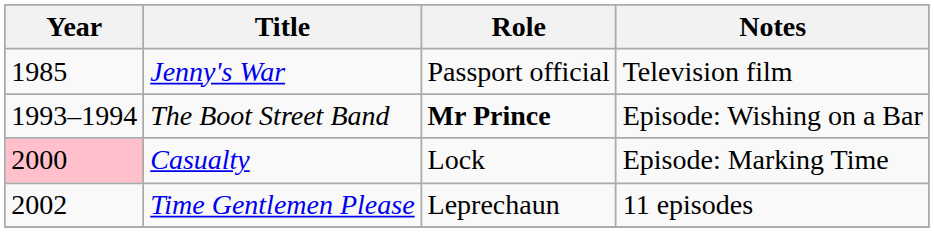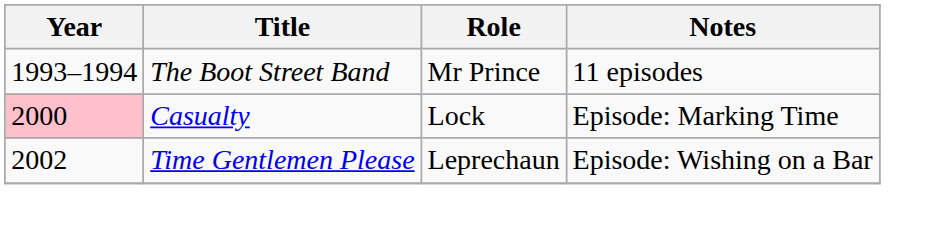- row: 1985 | Jenny's War | Passport official | Television film
The Boot Street Band | Role: bold -> normal
The Boot Street Band | Notes: Episode: Wishing on a Bar -> 11 episodes
Time Gentlemen Please | Notes: 11 episodes -> Episode: Wishing on a Bar
